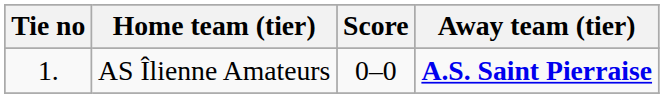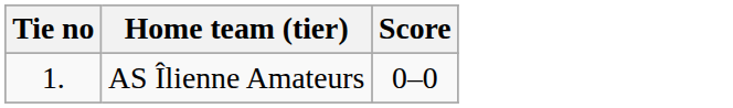- column: Away team (tier) | A.S. Saint Pierraise
